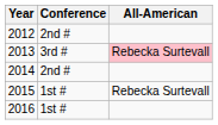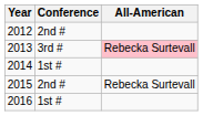2014 | Conference: 2nd # -> 1st #
2015 | Conference: 1st # -> 2nd #
